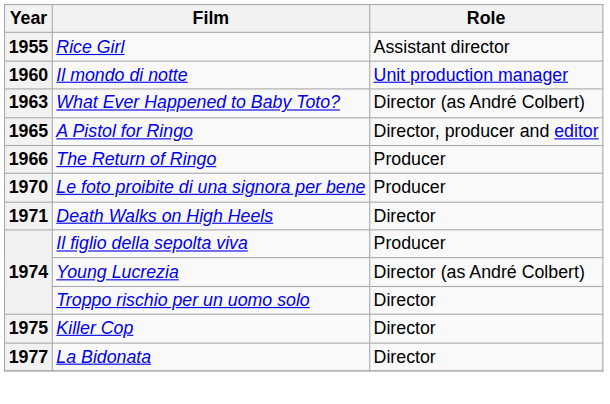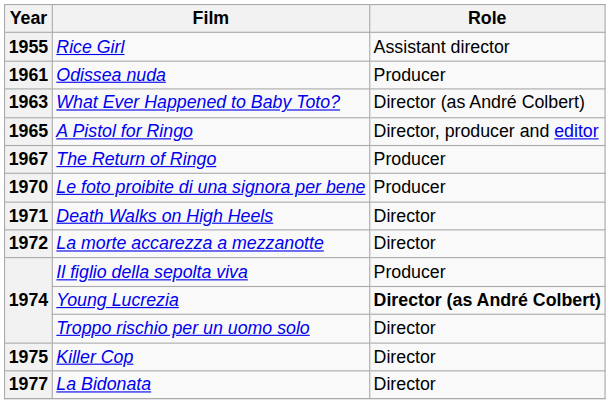- row: 1960 | Il mondo di notte | Unit production manager
+ row: 1961 | Odissea nuda | Producer
The Return of Ringo | Year: 1966 -> 1967
+ row: 1972 | La morte accarezza a mezzanotte | Director
Young Lucrezia | Role: normal -> bold
